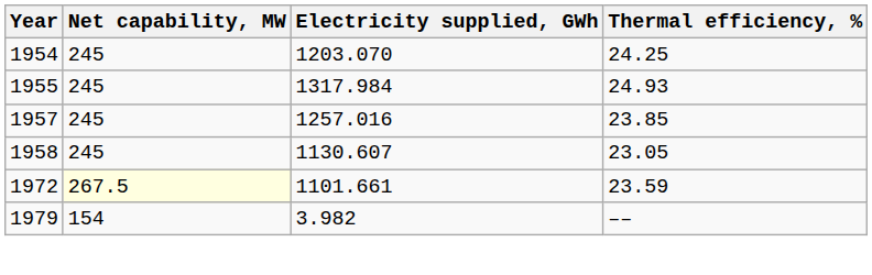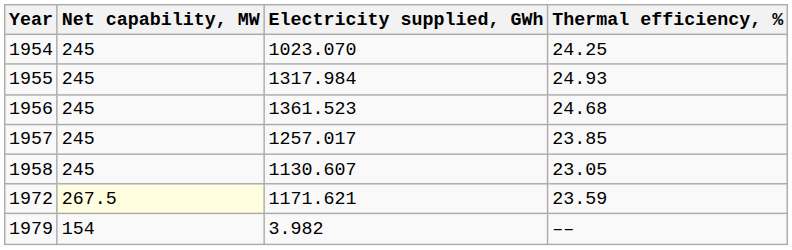1954 | Electricity supplied, GWh: 1203.070 -> 1023.070
+ row: 1956 | 245 | 1361.523 | 24.68
1957 | Electricity supplied, GWh: 1257.016 -> 1257.017
1972 | Electricity supplied, GWh: 1101.661 -> 1171.621
